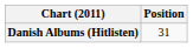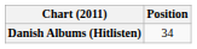Danish Albums (Hitlisten) | Position: 31 -> 34
